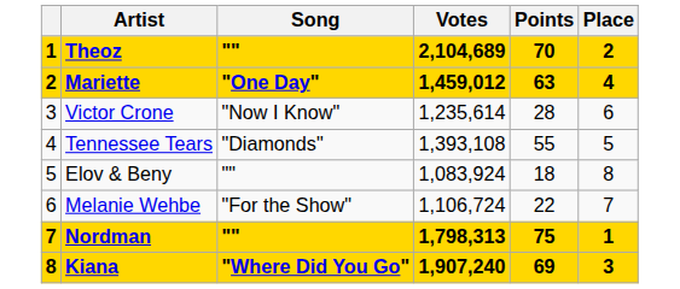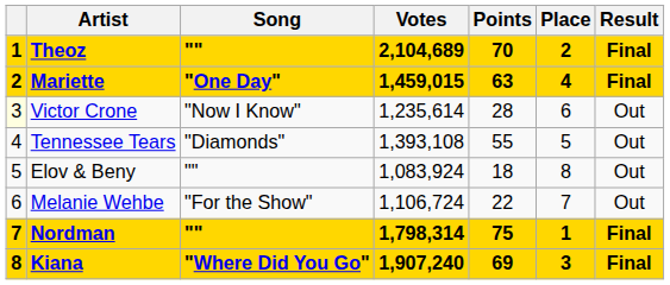+ column: Result | Final | Final | Out | Out | Out | Out | Final | Final
Mariette | Votes: 1,459,012 -> 1,459,015
Victor Crone | column 1: no background -> lightyellow background
Nordman | Votes: 1,798,313 -> 1,798,314
